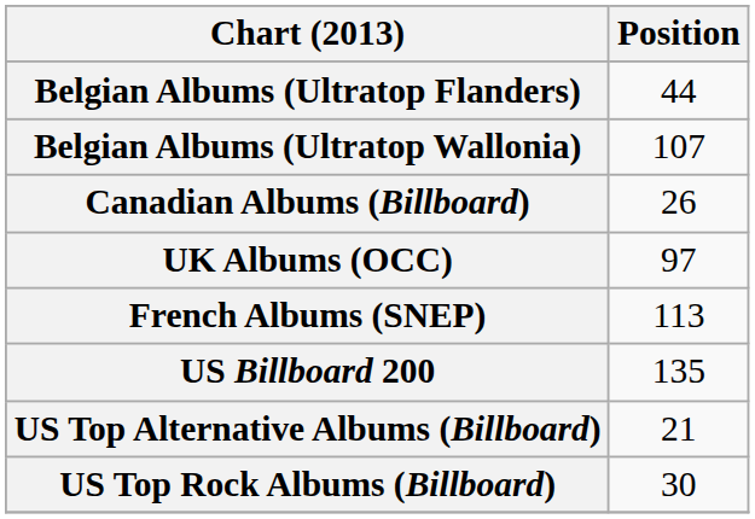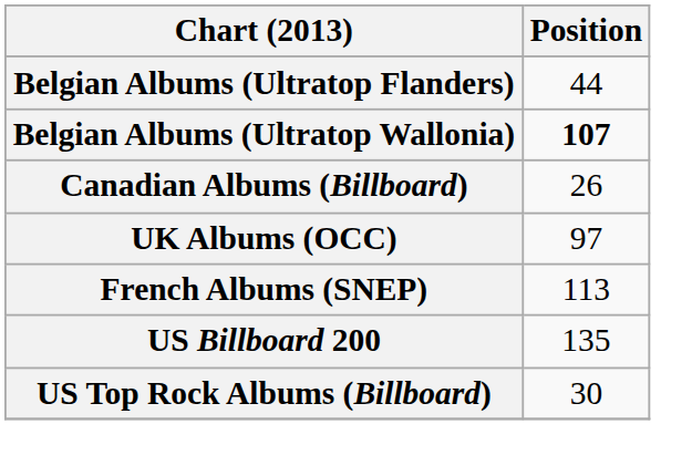Belgian Albums (Ultratop Wallonia) | Position: normal -> bold
- row: US Top Alternative Albums (Billboard) | 21
